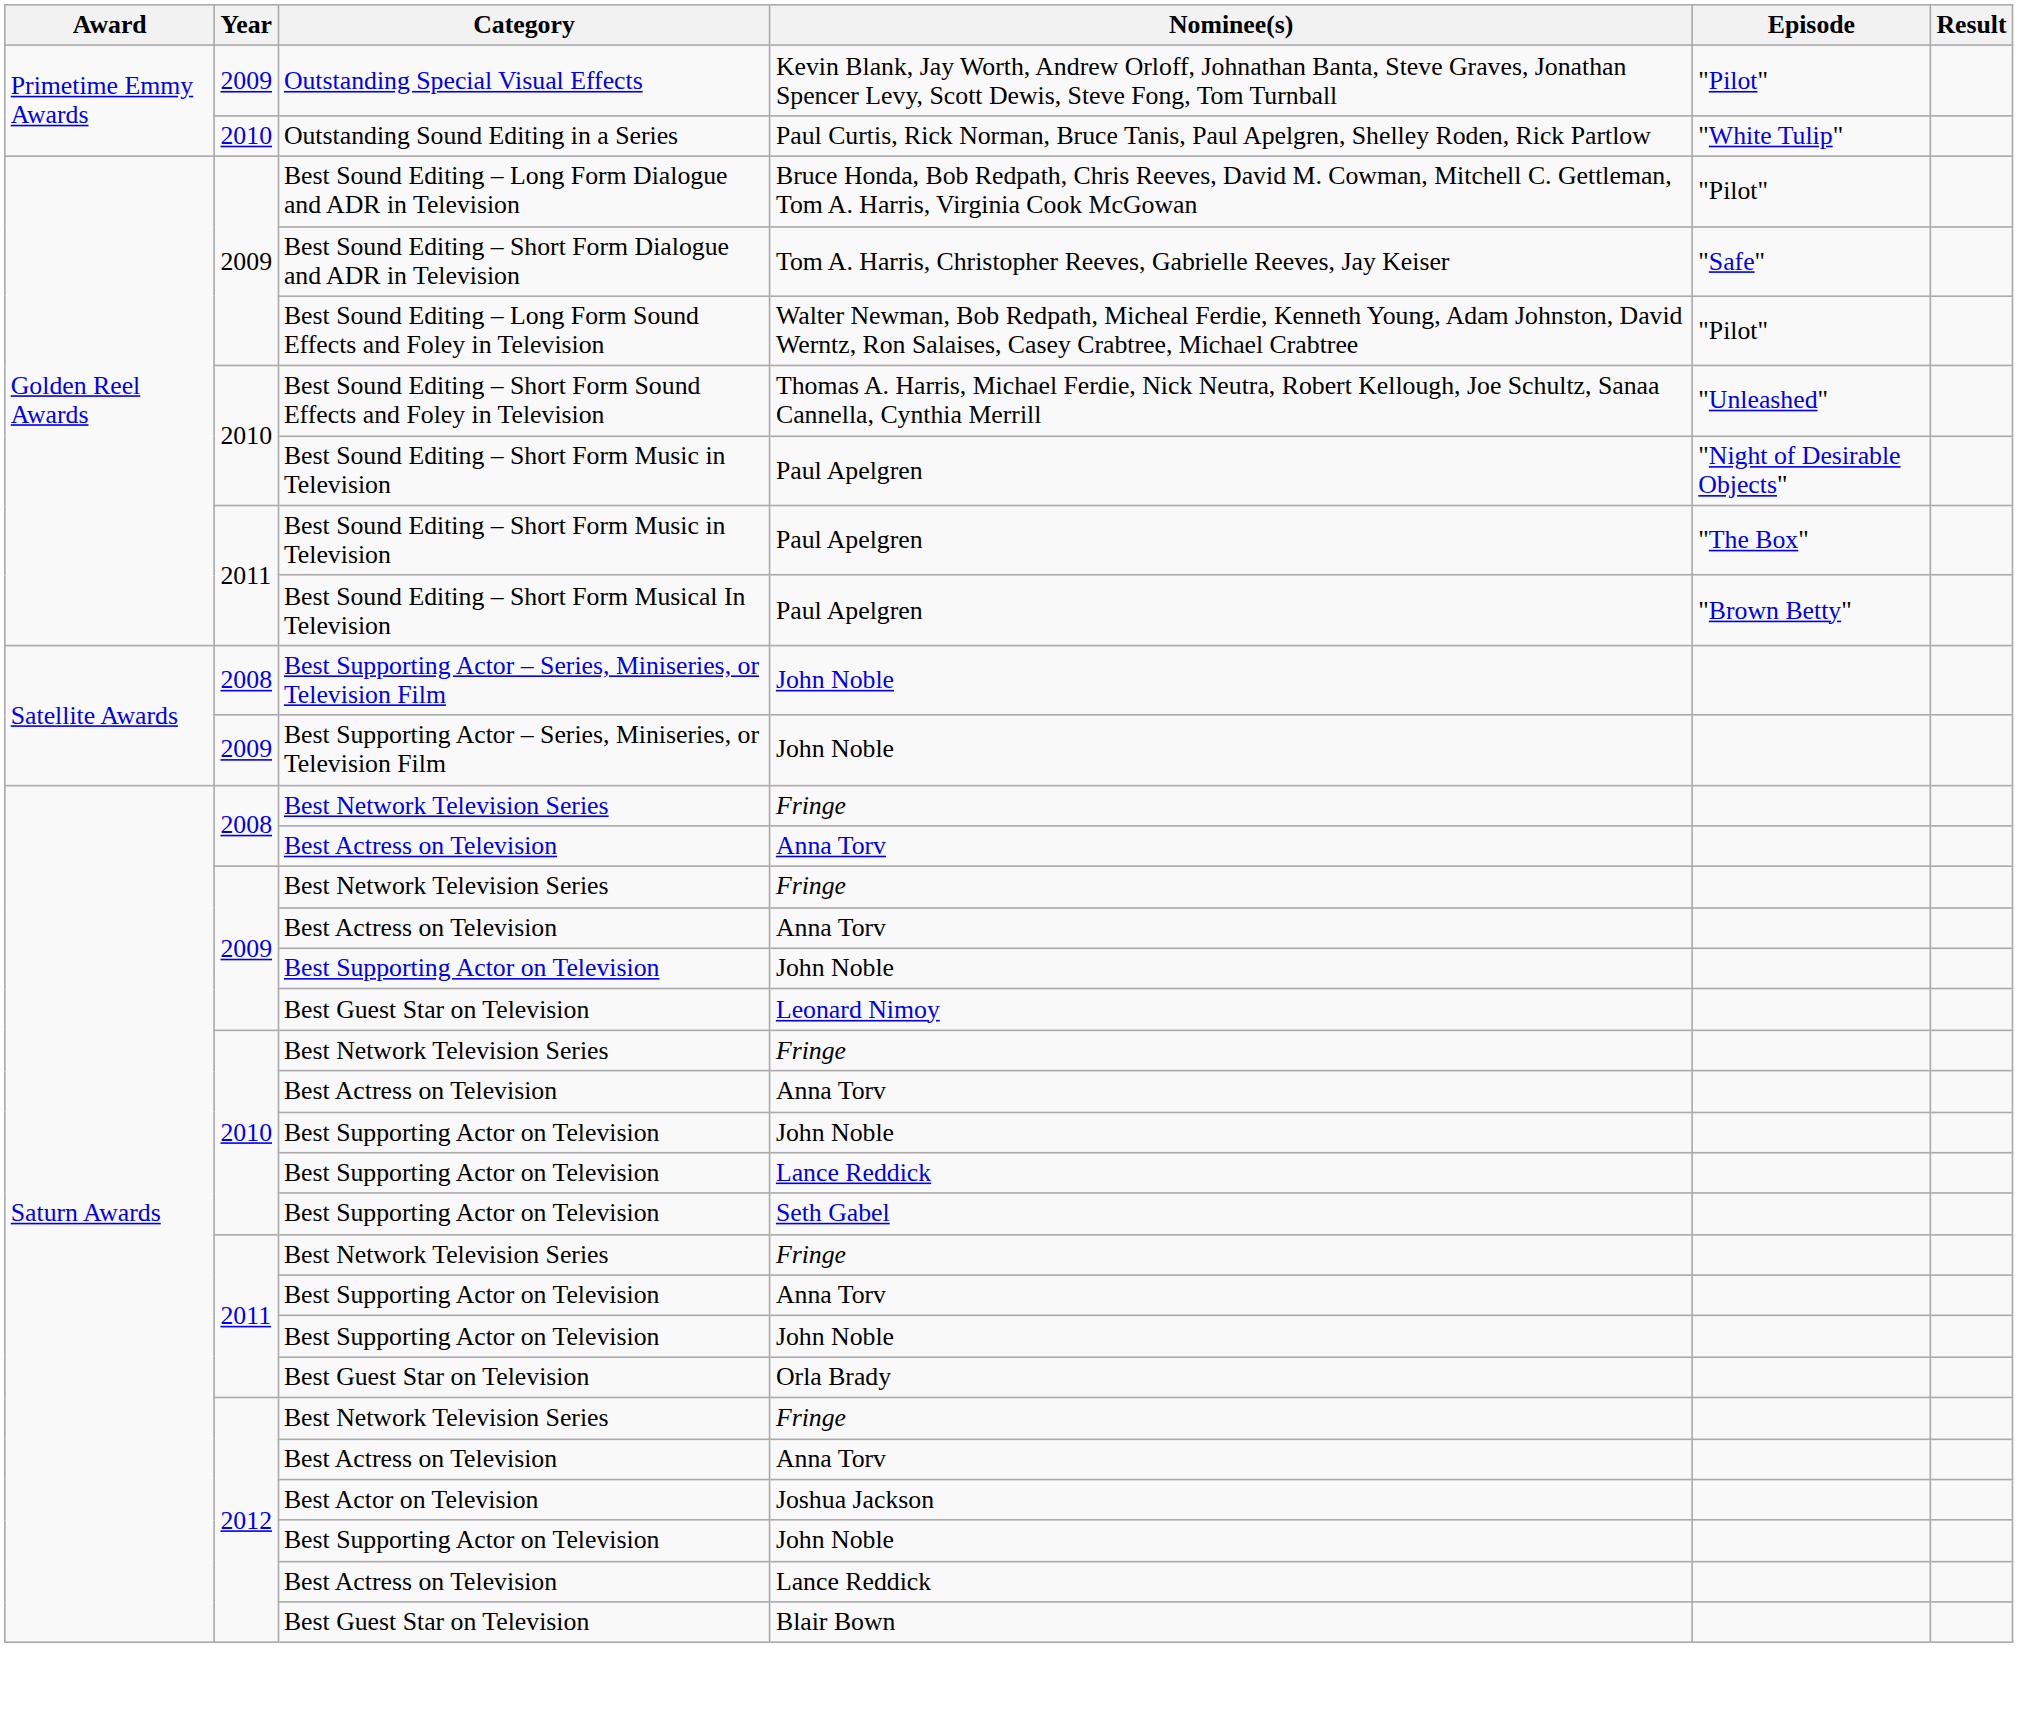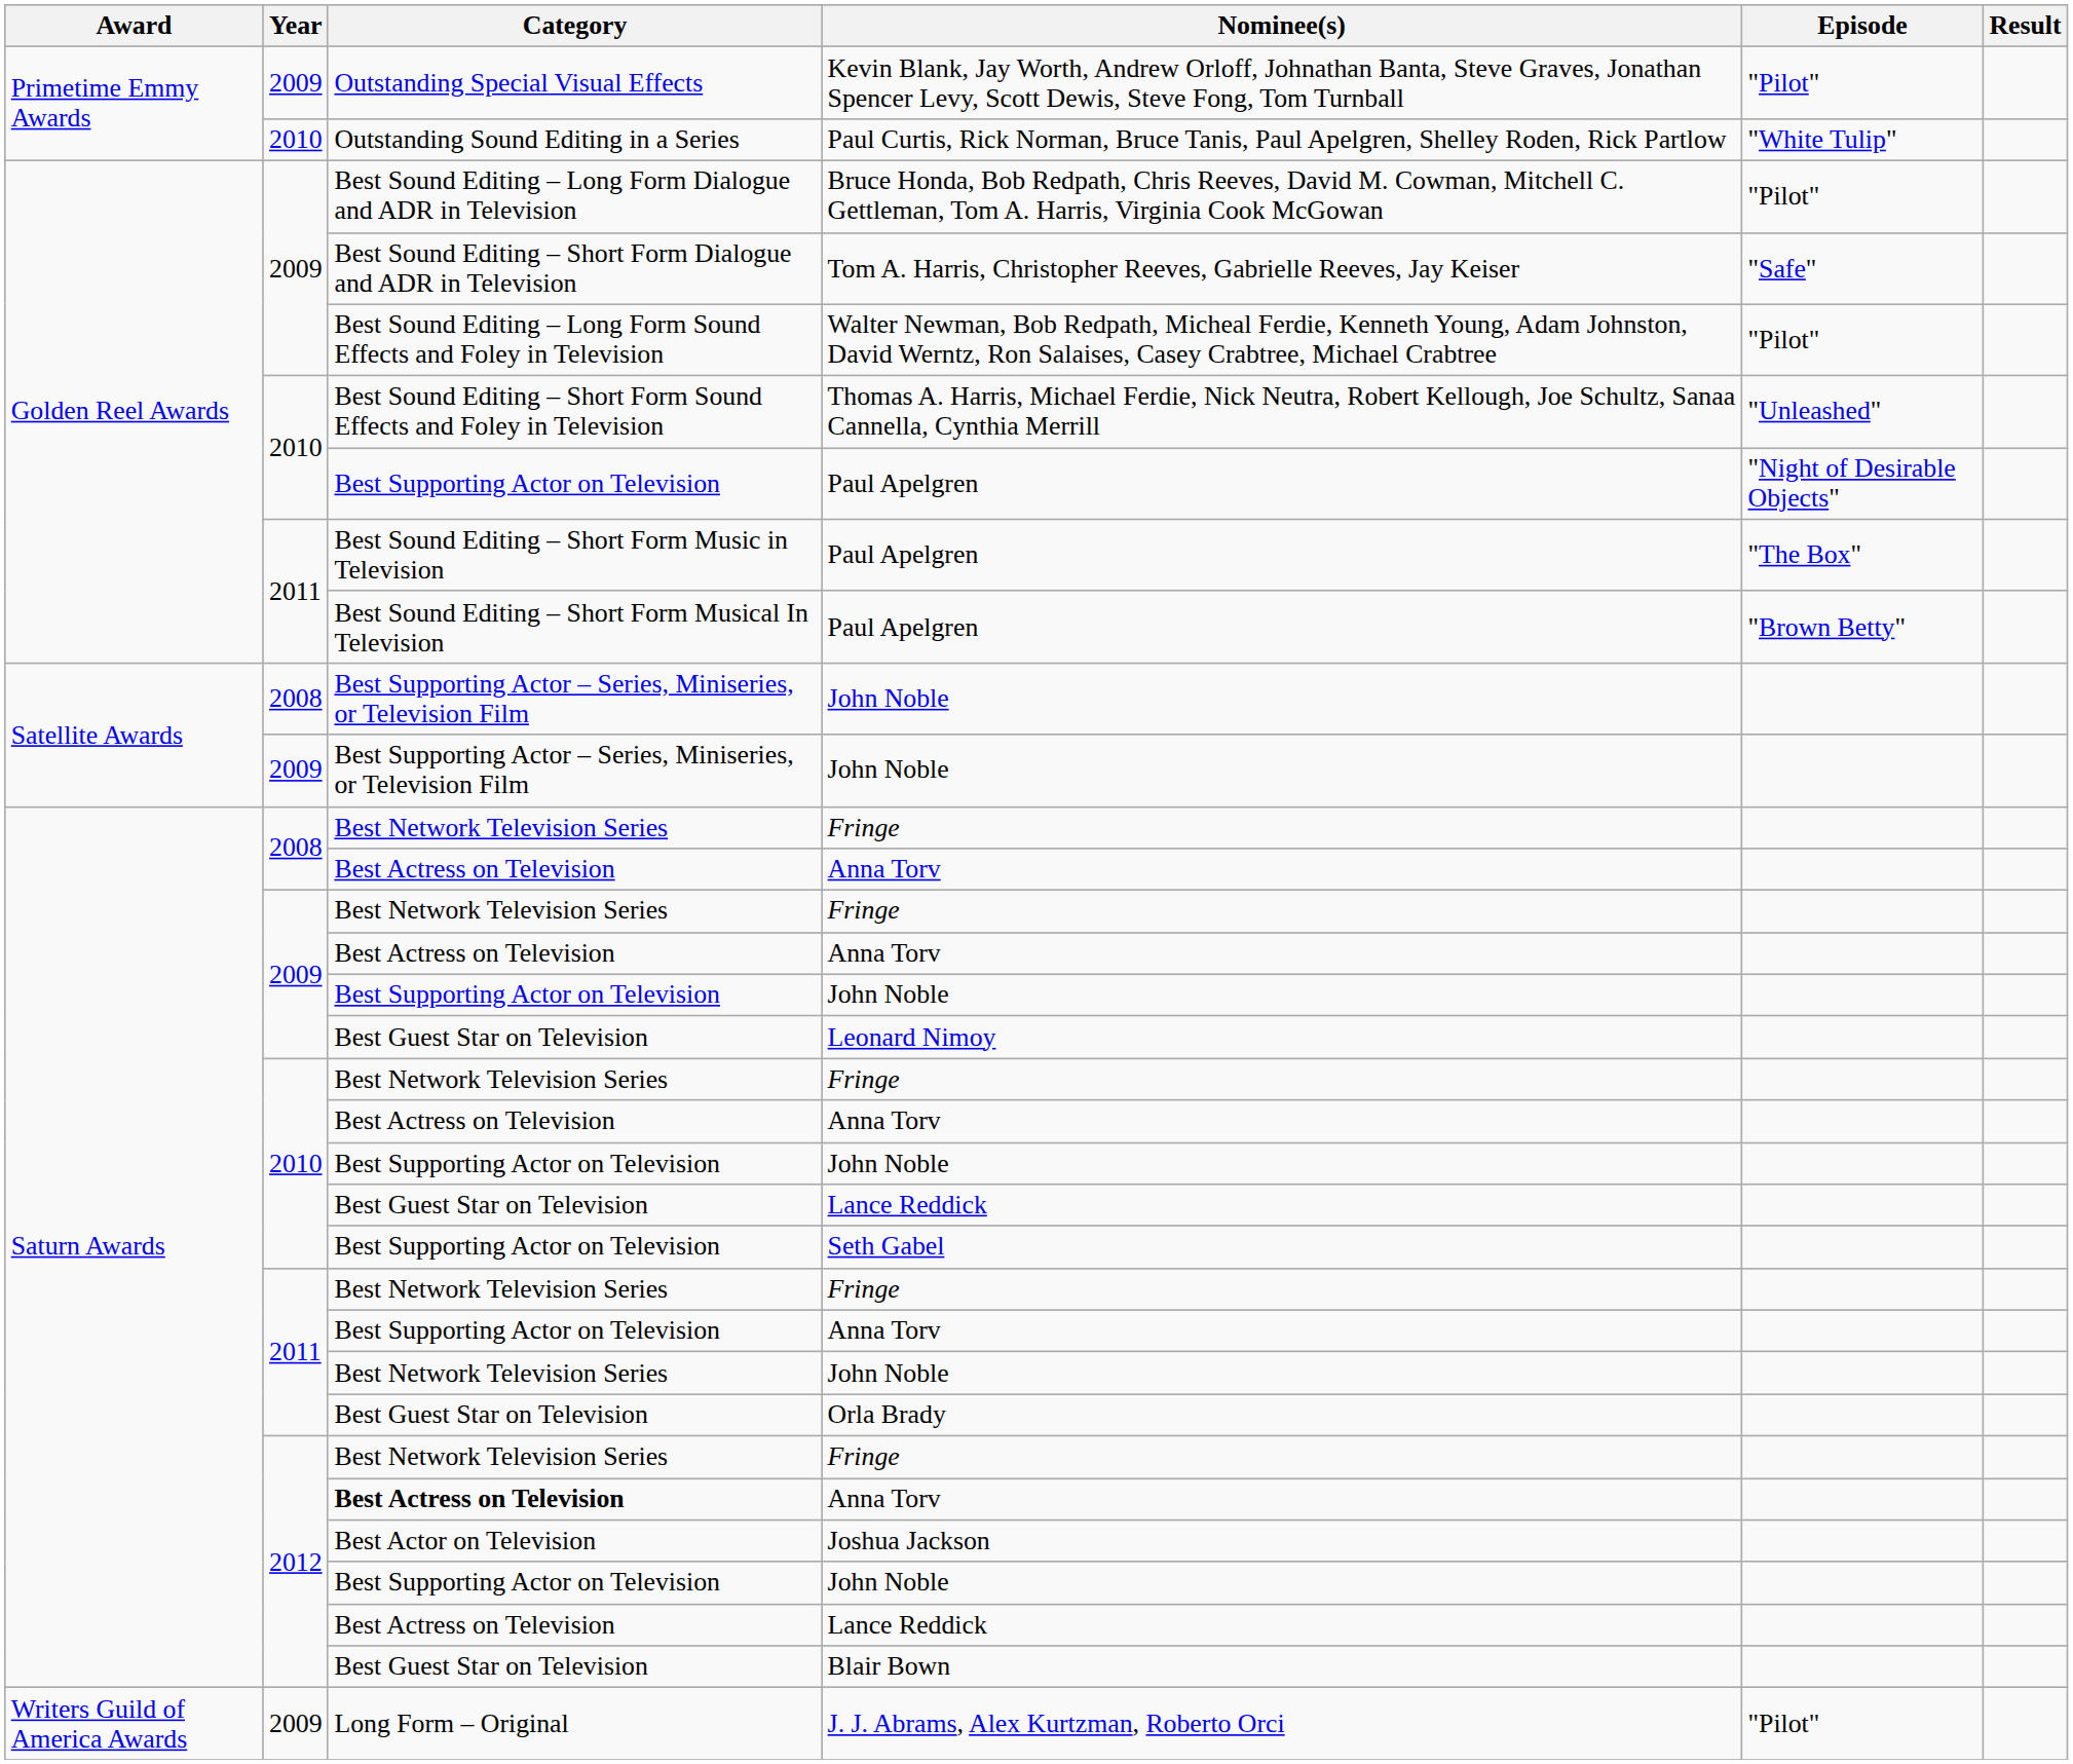2010 / Paul Apelgren | Category: Best Sound Editing – Short Form Music in Television -> Best Supporting Actor on Television
2010 / Lance Reddick | Category: Best Supporting Actor on Television -> Best Guest Star on Television
2011 / John Noble | Category: Best Supporting Actor on Television -> Best Network Television Series
2012 / Anna Torv | Category: normal -> bold
+ row: Writers Guild of America Awards | 2009 | Long Form – Original | J. J. Abrams, Alex Kurtzman, Roberto Orci | "Pilot"
